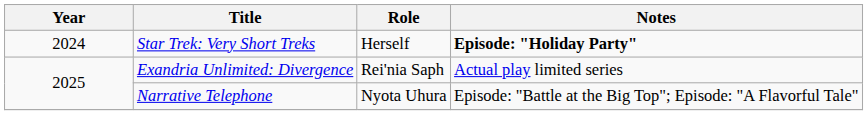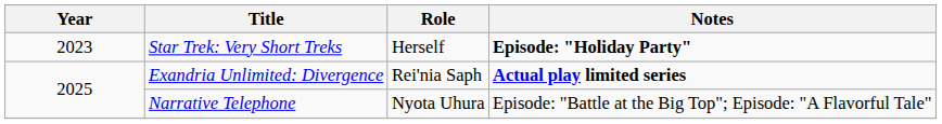Star Trek: Very Short Treks | Year: 2024 -> 2023
Exandria Unlimited: Divergence | Notes: normal -> bold
